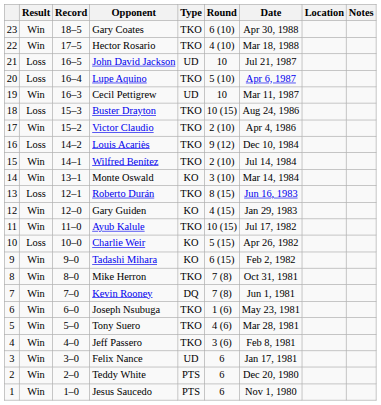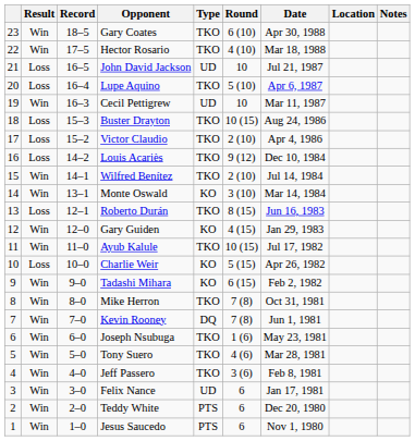Victor Claudio | Result: Win -> Loss
